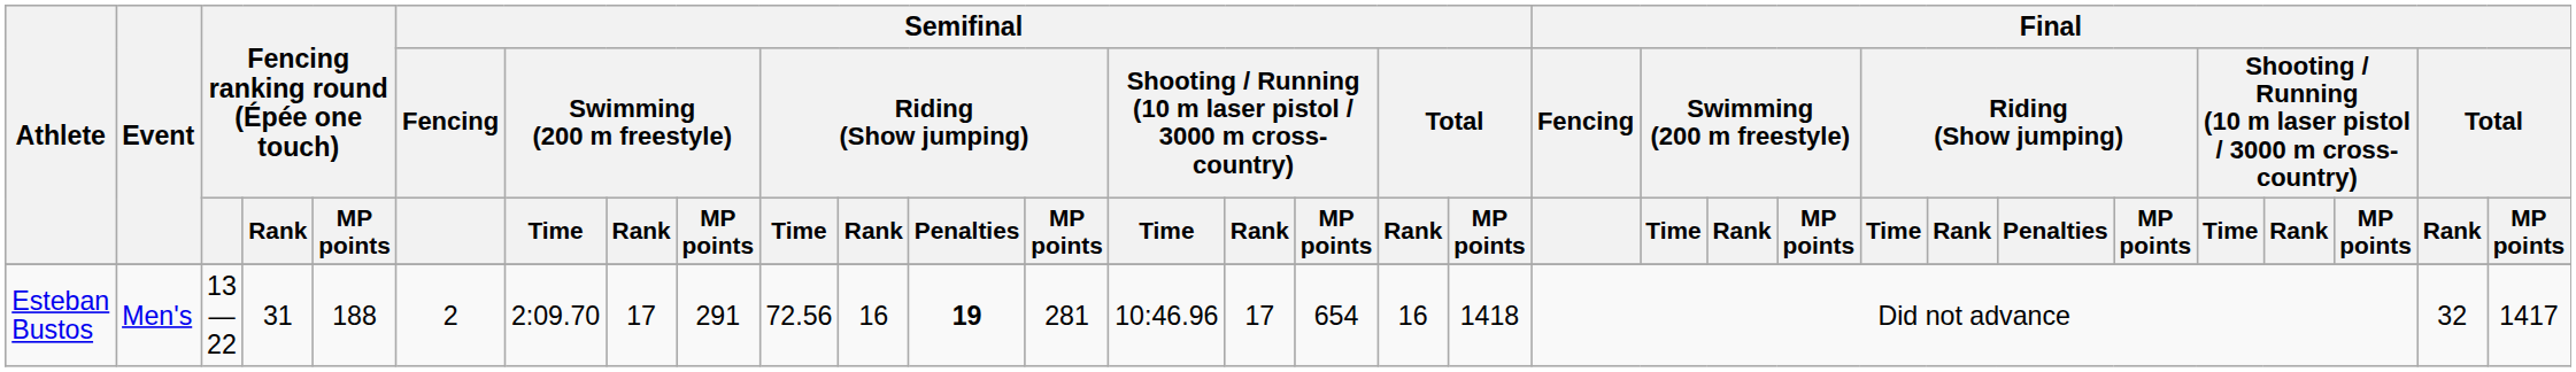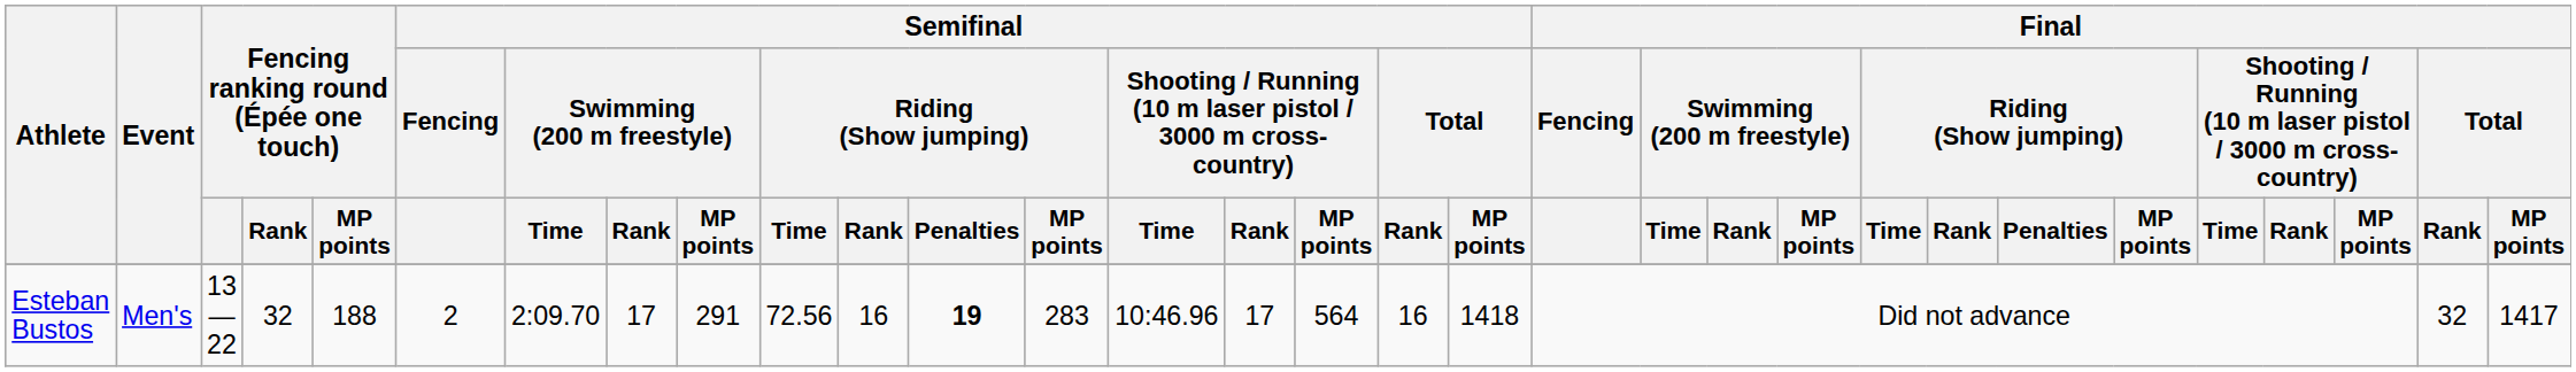Esteban Bustos | Fencing ranking round (Épée one touch) / Rank: 31 -> 32
Esteban Bustos | Semifinal / Riding (Show jumping) / MP points: 281 -> 283
Esteban Bustos | column 16: 654 -> 564
